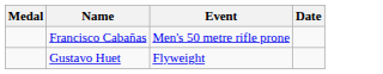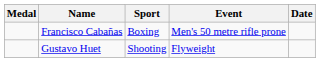+ column: Sport | Boxing | Shooting
